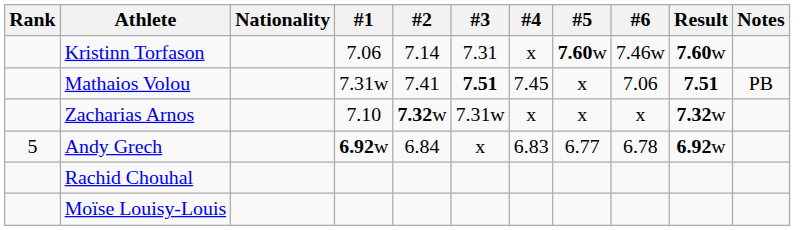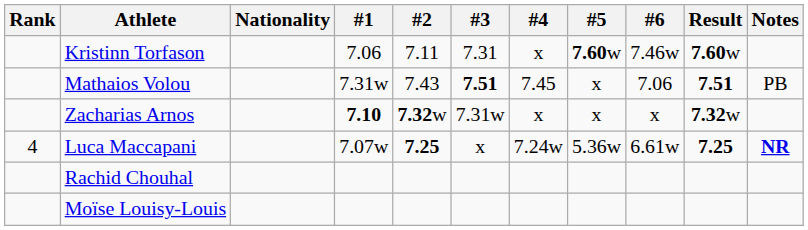Kristinn Torfason | #2: 7.14 -> 7.11
Mathaios Volou | #2: 7.41 -> 7.43
Zacharias Arnos | #1: normal -> bold
+ row: 4 | Luca Maccapani | 7.07w | 7.25 | x | 7.24w | 5.36w | 6.61w | 7.25 | NR
- row: 5 | Andy Grech | 6.92w | 6.84 | x | 6.83 | 6.77 | 6.78 | 6.92w
